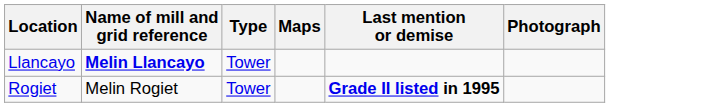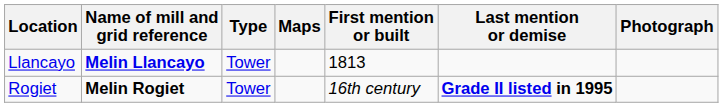+ column: First mention or built | 1813 | 16th century
Rogiet | Name of mill and grid reference: normal -> bold
